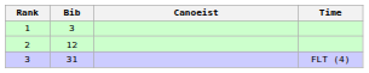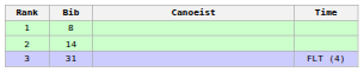1 | Bib: 3 -> 8
2 | Bib: 12 -> 14
